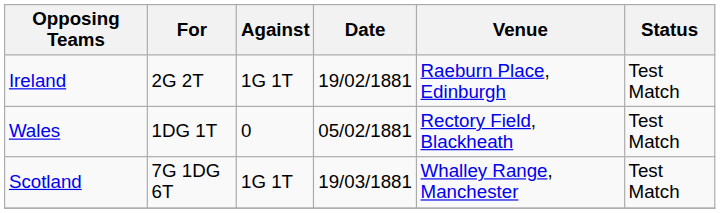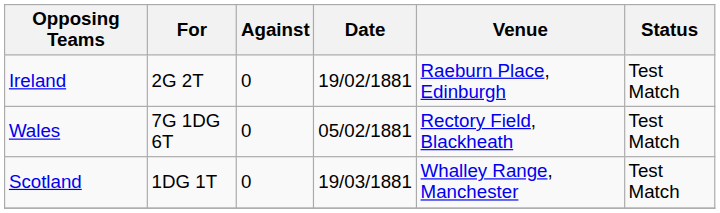Ireland | Against: 1G 1T -> 0
Wales | For: 1DG 1T -> 7G 1DG 6T
Scotland | For: 7G 1DG 6T -> 1DG 1T
Scotland | Against: 1G 1T -> 0
